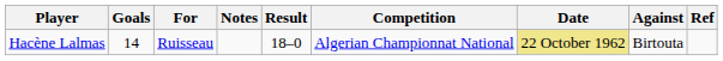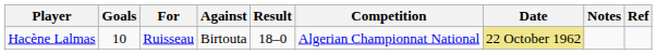columns swapped: Against <-> Notes
Hacène Lalmas | Goals: 14 -> 10
